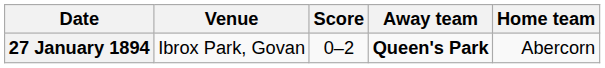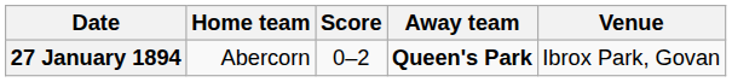columns swapped: Home team <-> Venue
